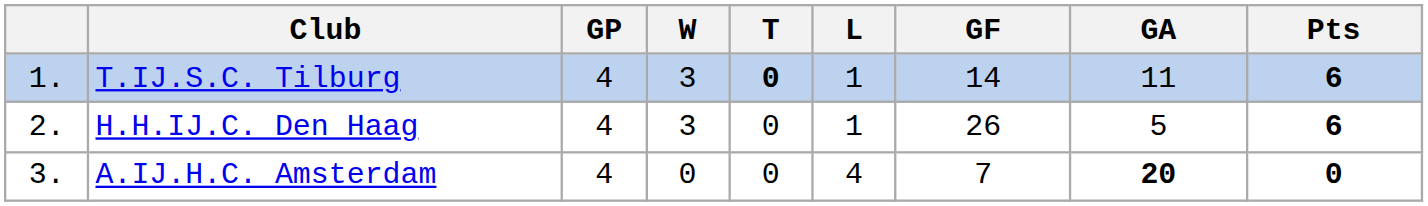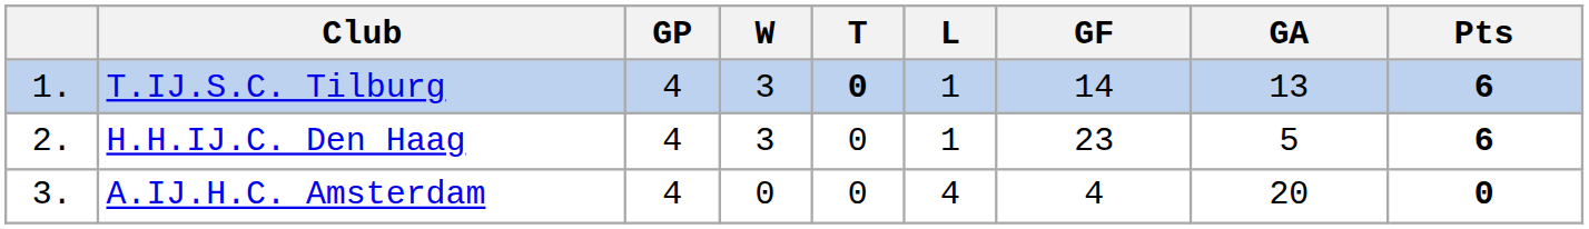T.IJ.S.C. Tilburg | GA: 11 -> 13
H.H.IJ.C. Den Haag | GF: 26 -> 23
A.IJ.H.C. Amsterdam | GF: 7 -> 4
A.IJ.H.C. Amsterdam | GA: bold -> normal
